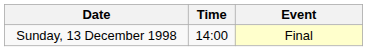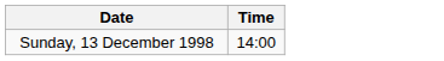- column: Event | Final
